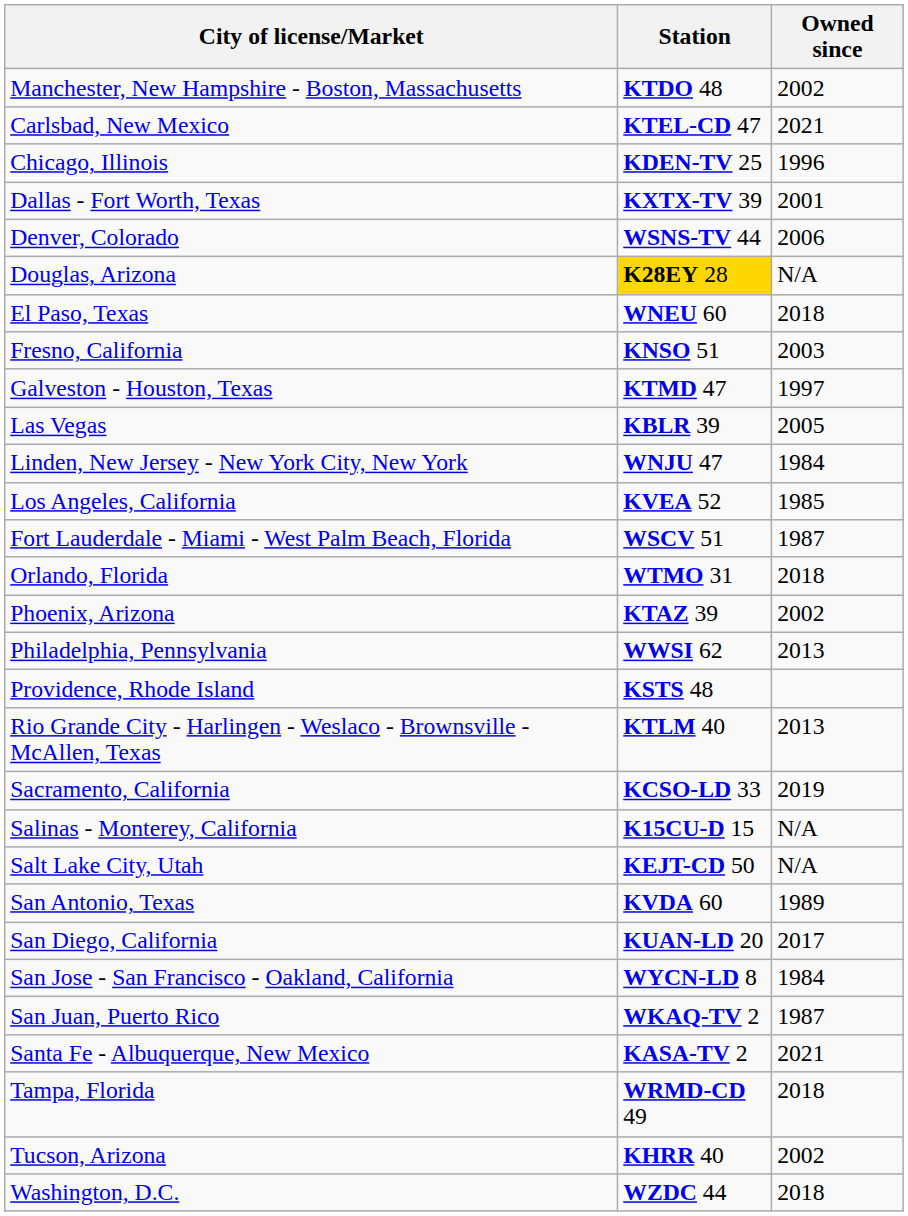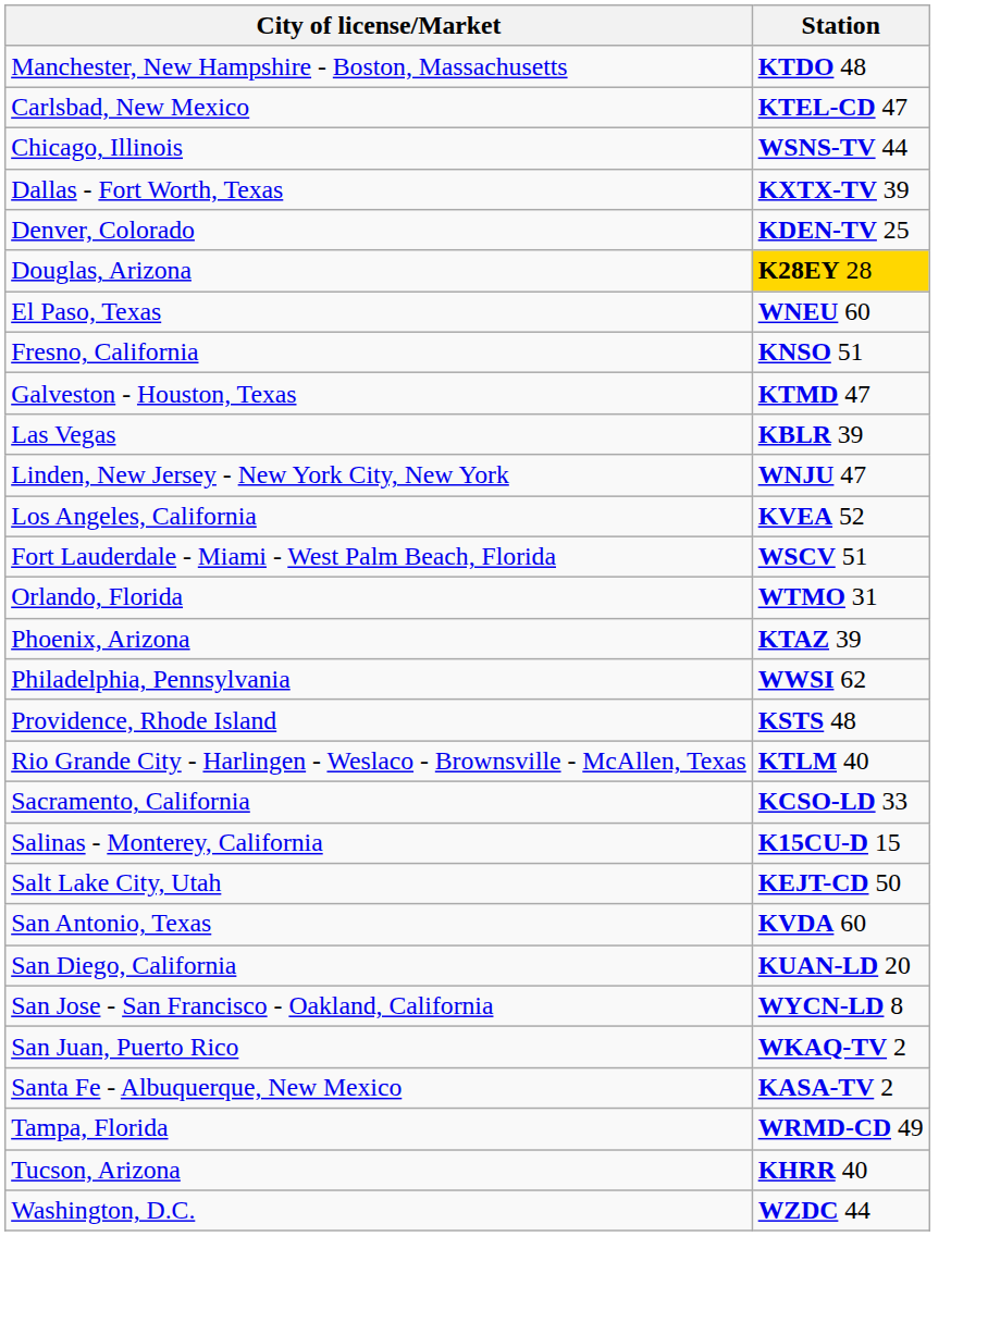- column: Owned since | 2002 | 2021 | 1996 | 2001 | 2006 | N/A | 2018 | 2003 | 1997 | 2005 | 1984 | 1985 | 1987 | 2018 | 2002 | 2013 | 2013 | 2019 | N/A | N/A | 1989 | 2017 | 1984 | 1987 | 2021 | 2018 | 2002 | 2018
Chicago, Illinois | Station: KDEN-TV 25 -> WSNS-TV 44
Denver, Colorado | Station: WSNS-TV 44 -> KDEN-TV 25
